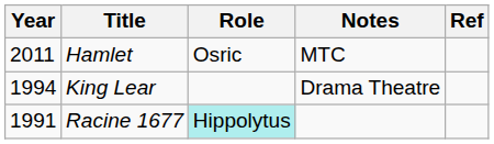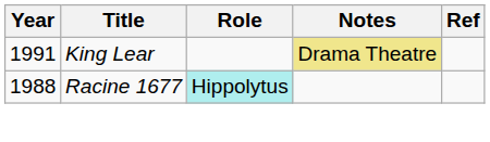- row: 2011 | Hamlet | Osric | MTC
King Lear | Year: 1994 -> 1991
King Lear | Notes: no background -> khaki background
Racine 1677 | Year: 1991 -> 1988
